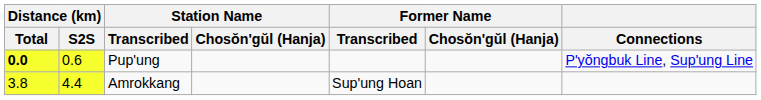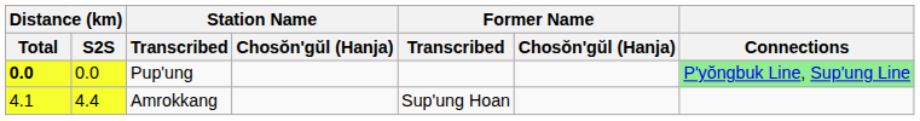Pup'ung | Distance (km) / S2S: 0.6 -> 0.0
Pup'ung | Connections: no background -> lightgreen background
Amrokkang | Distance (km) / Total: 3.8 -> 4.1
